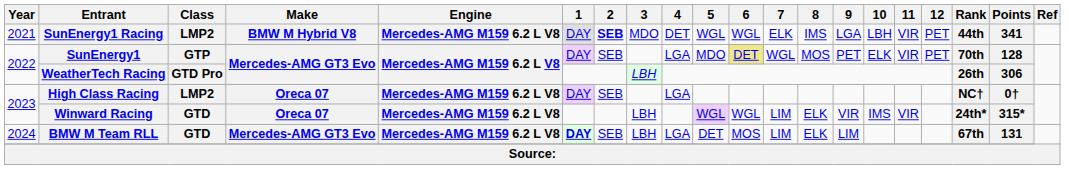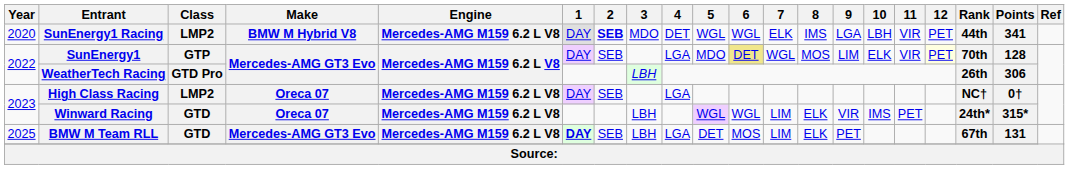SunEnergy1 Racing | Year: 2021 -> 2020
SunEnergy1 | 9: PET -> LIM
SunEnergy1 | 12: no background -> lightyellow background
Winward Racing | 11: VIR -> PET
BMW M Team RLL | Year: 2024 -> 2025
BMW M Team RLL | 9: LIM -> PET
